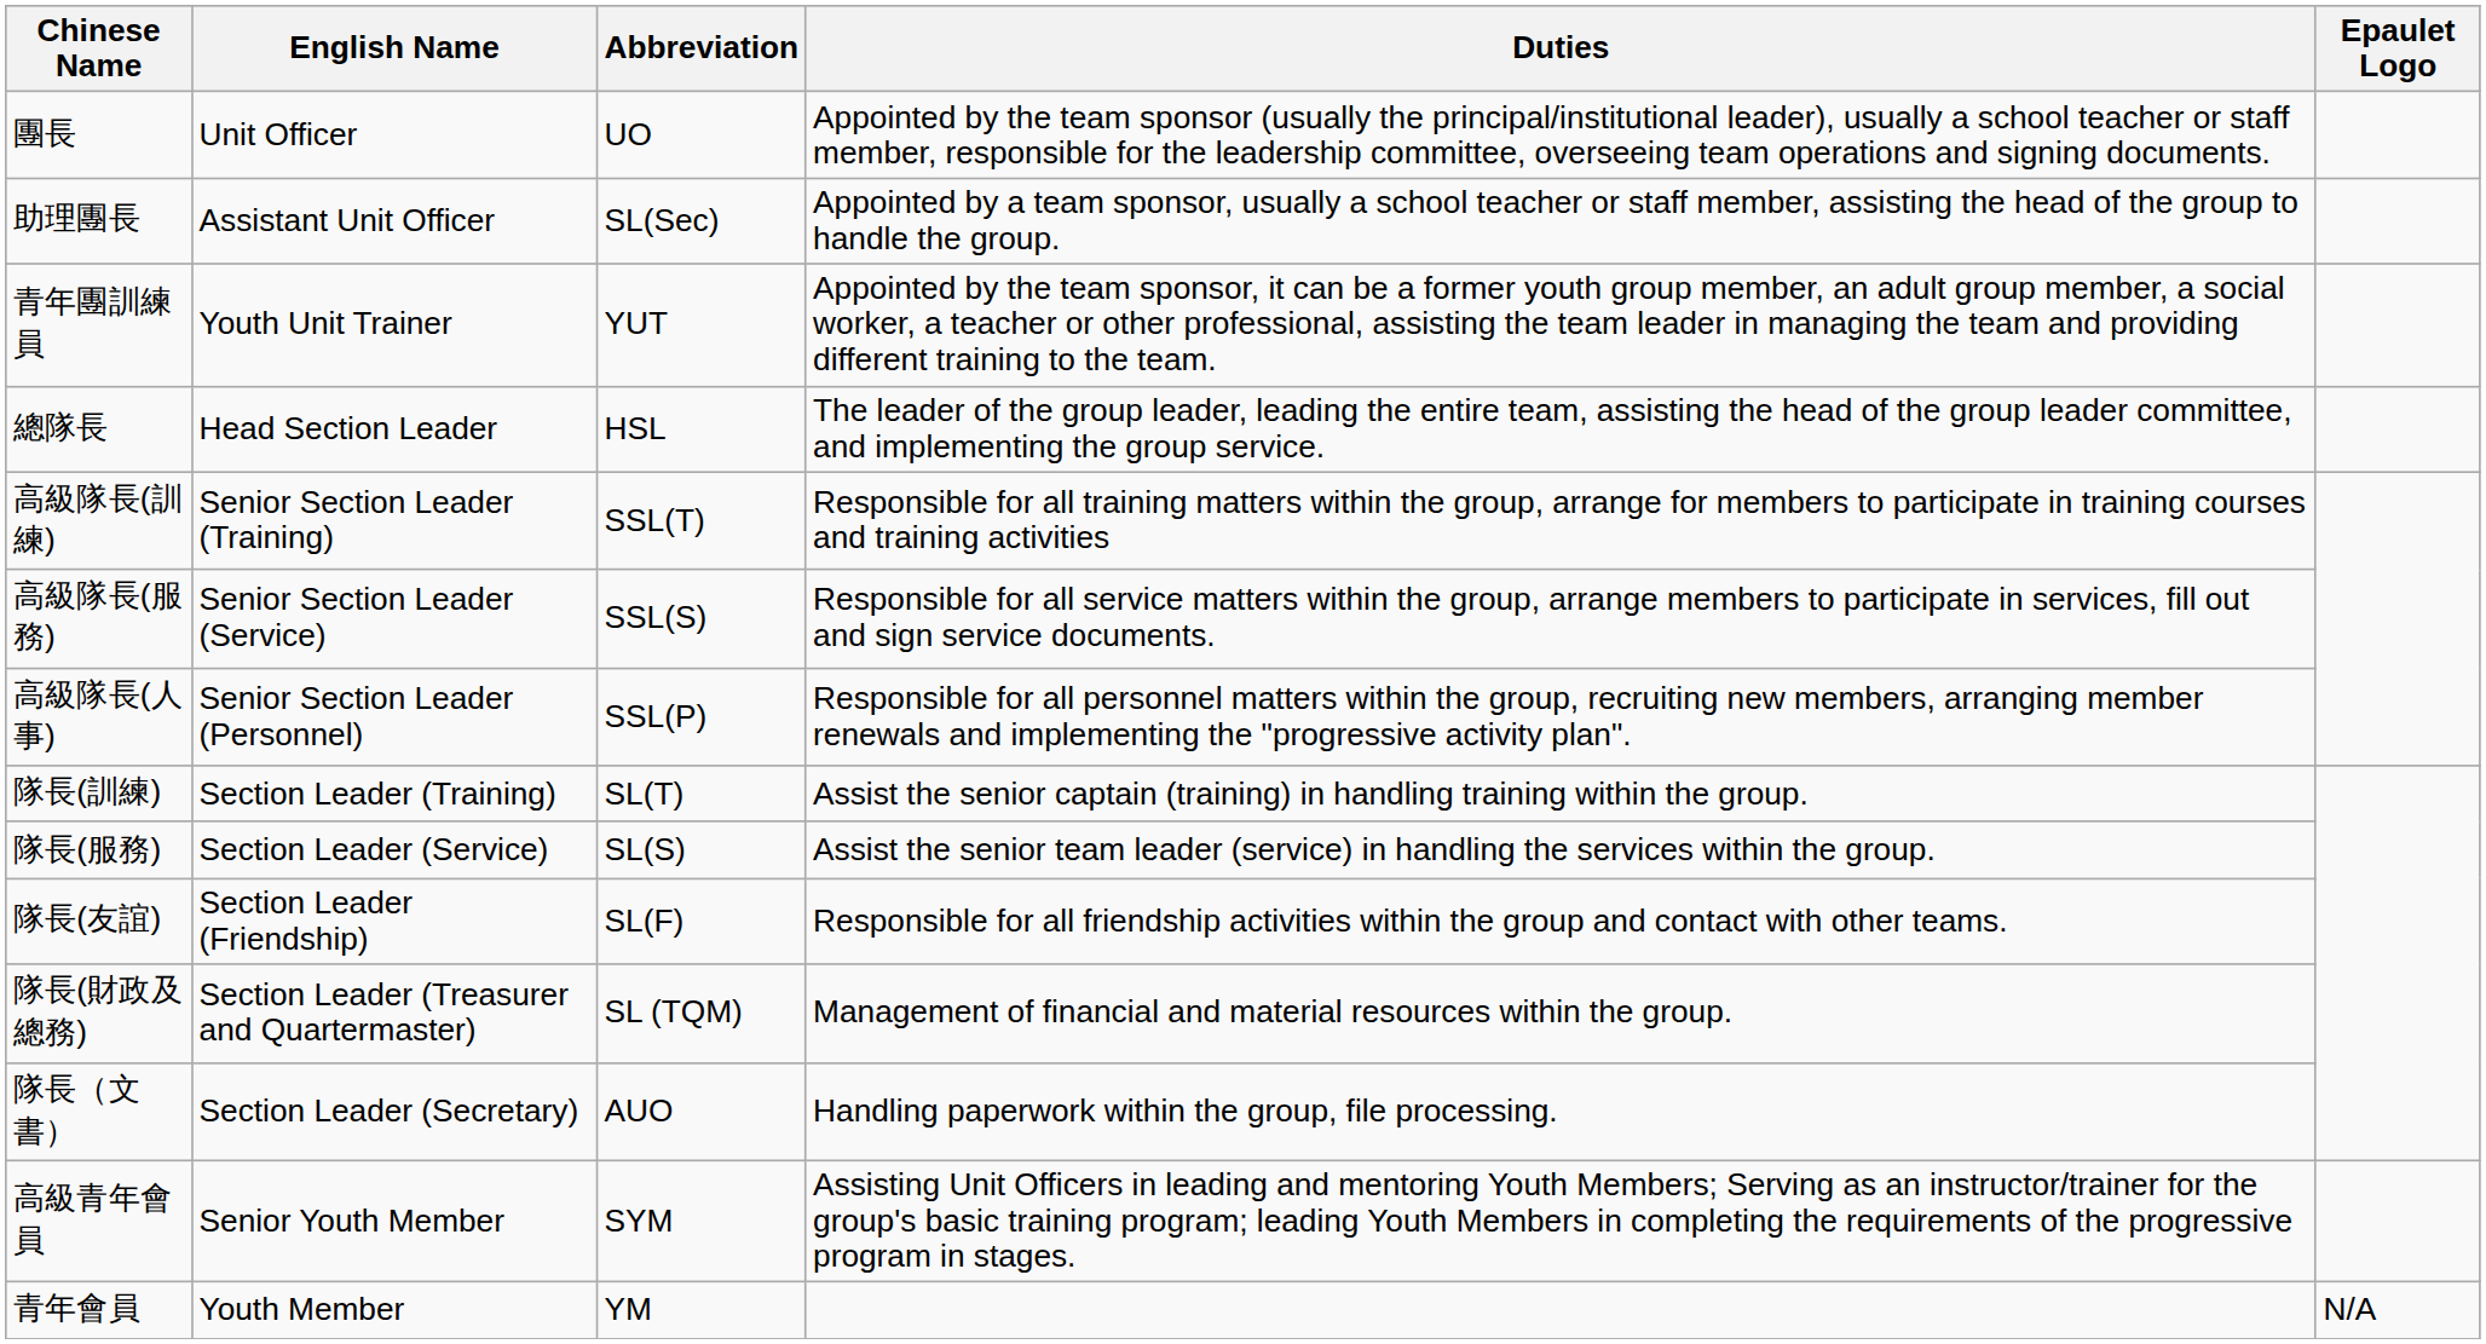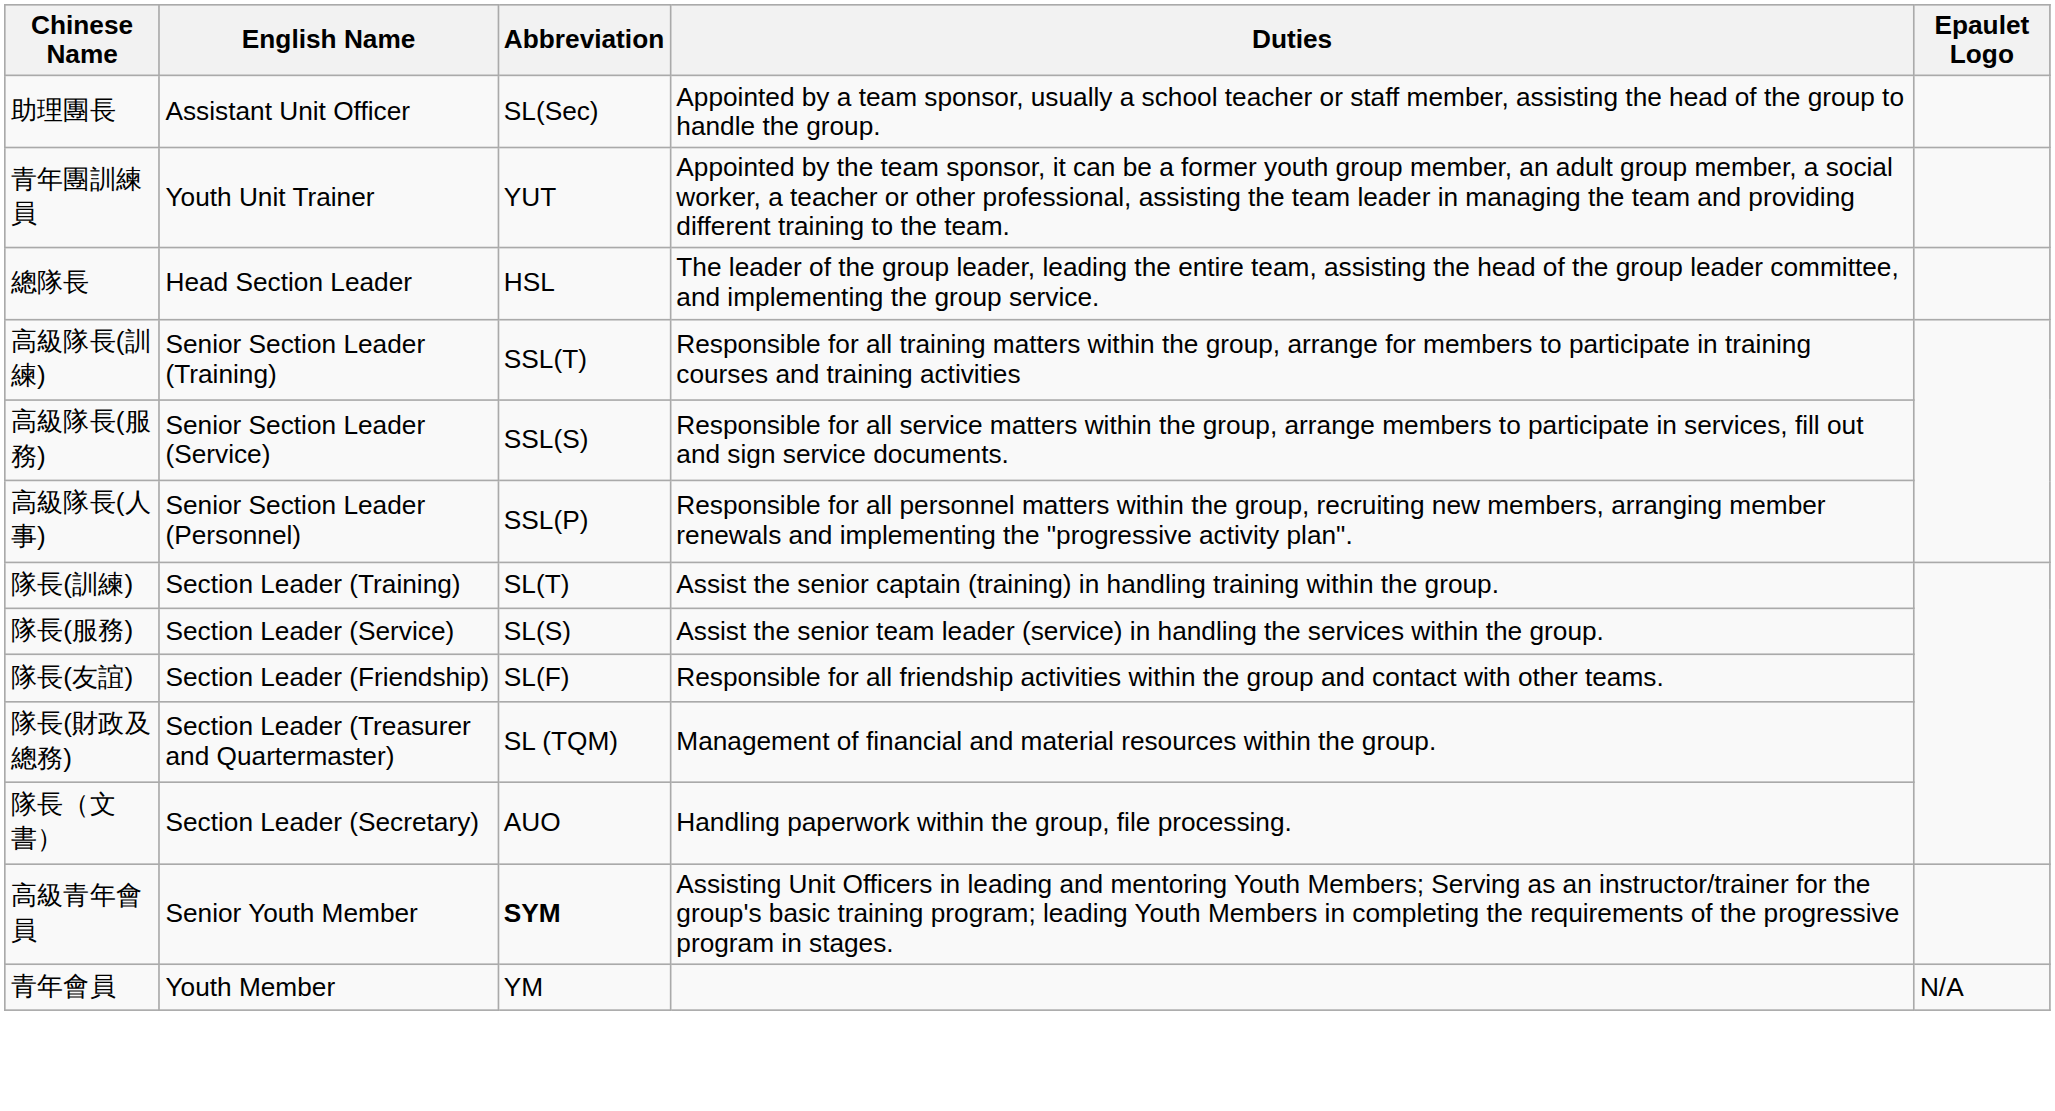- row: 團長 | Unit Officer | UO | Appointed by the team sponsor (usually the principal/institutional leader), usually a school teacher or staff member, responsible for the leadership committee, overseeing team operations and signing documents.
高級青年會員 | Abbreviation: normal -> bold
